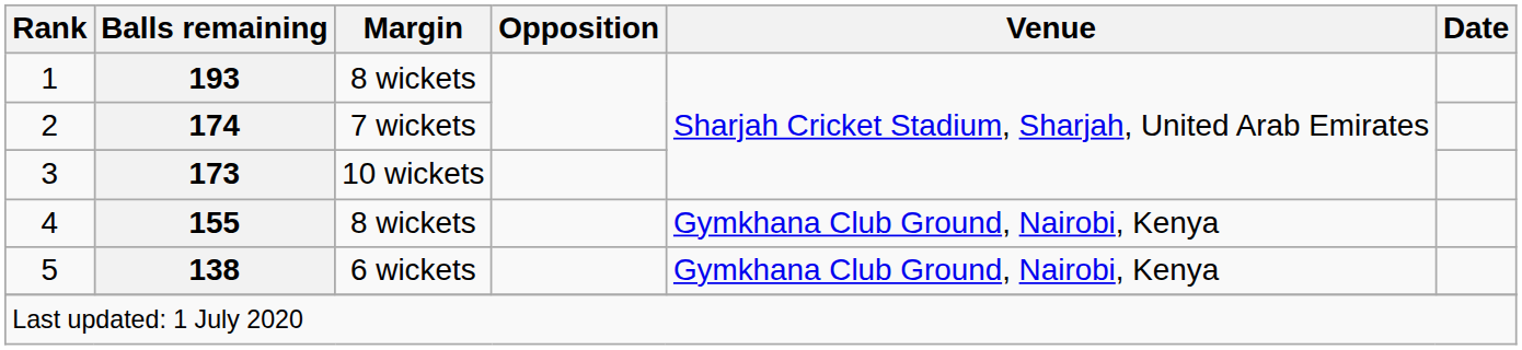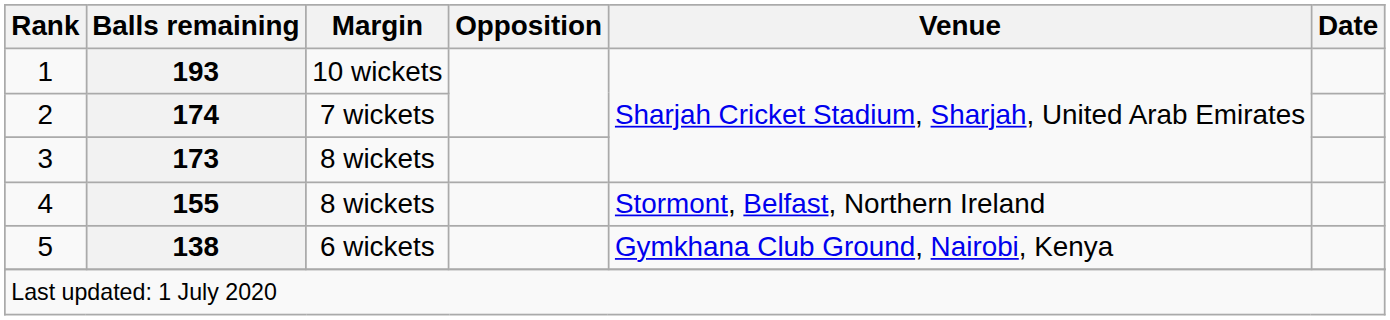1 | Margin: 8 wickets -> 10 wickets
3 | Margin: 10 wickets -> 8 wickets
4 | Venue: Gymkhana Club Ground, Nairobi, Kenya -> Stormont, Belfast, Northern Ireland
